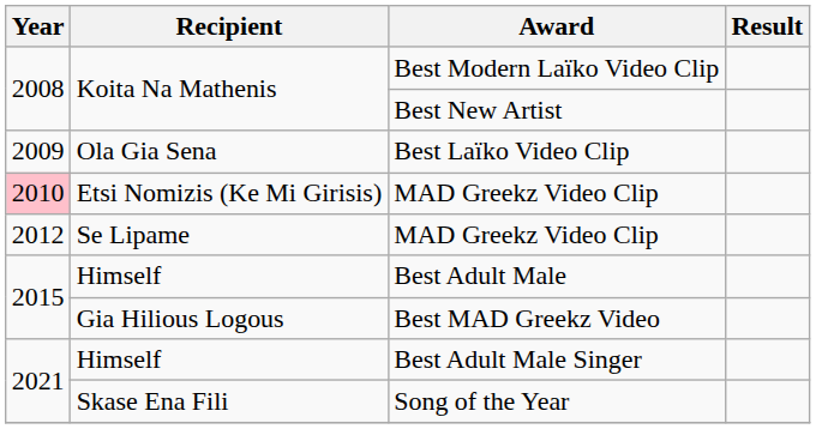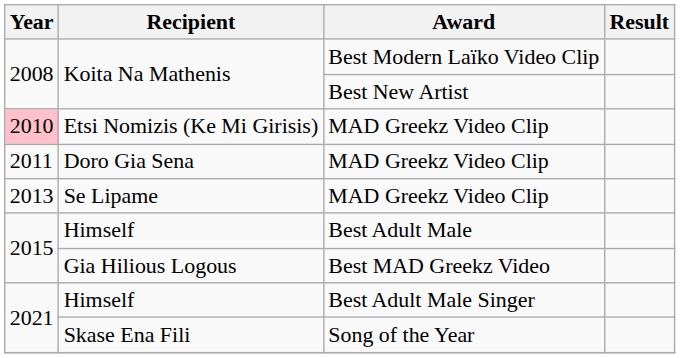- row: 2009 | Ola Gia Sena | Best Laïko Video Clip
+ row: 2011 | Doro Gia Sena | MAD Greekz Video Clip
Se Lipame | Year: 2012 -> 2013
